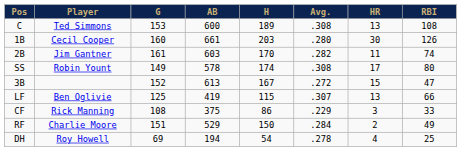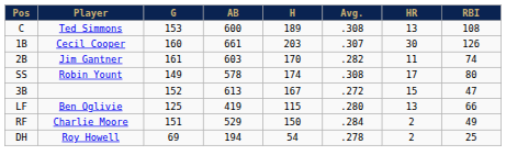1B | Avg.: .280 -> .307
LF | Avg.: .307 -> .280
- row: CF | Rick Manning | 108 | 375 | 86 | .229 | 3 | 33
DH | HR: 4 -> 2
